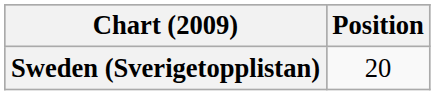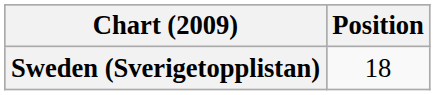Sweden (Sverigetopplistan) | Position: 20 -> 18
